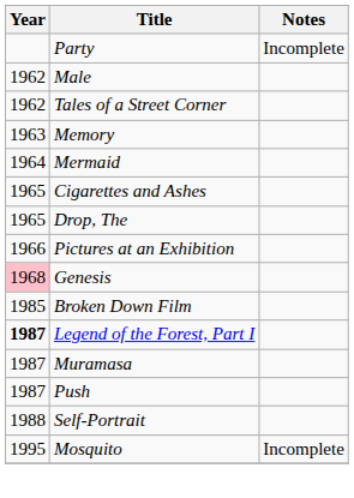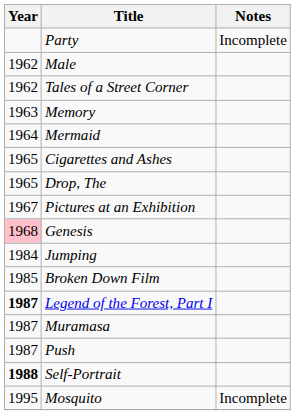Pictures at an Exhibition | Year: 1966 -> 1967
+ row: 1984 | Jumping
Self-Portrait | Year: normal -> bold
